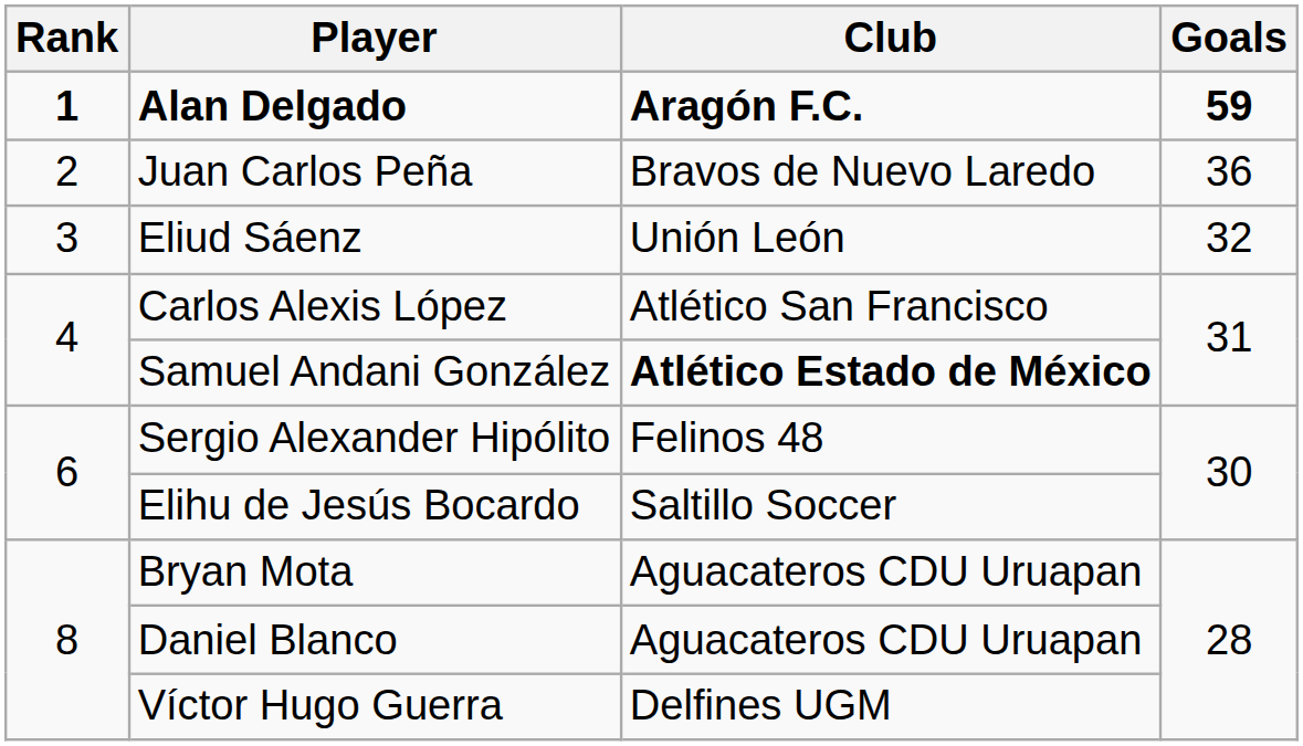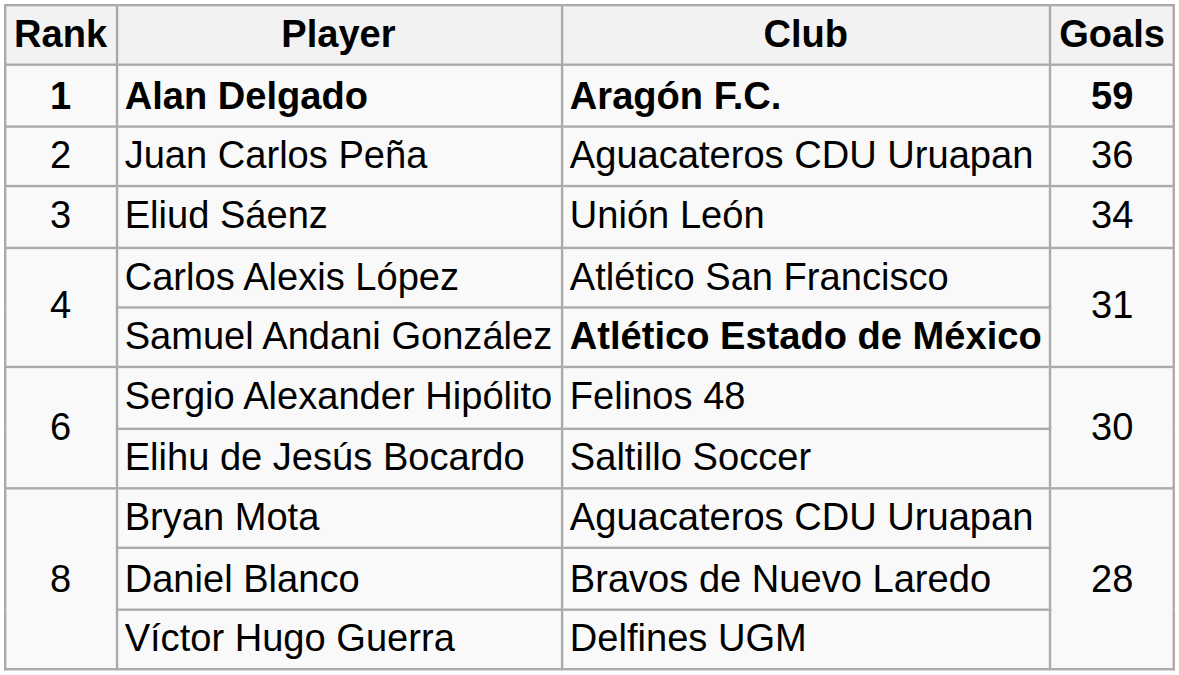Juan Carlos Peña | Club: Bravos de Nuevo Laredo -> Aguacateros CDU Uruapan
Eliud Sáenz | Goals: 32 -> 34
Daniel Blanco | Club: Aguacateros CDU Uruapan -> Bravos de Nuevo Laredo
